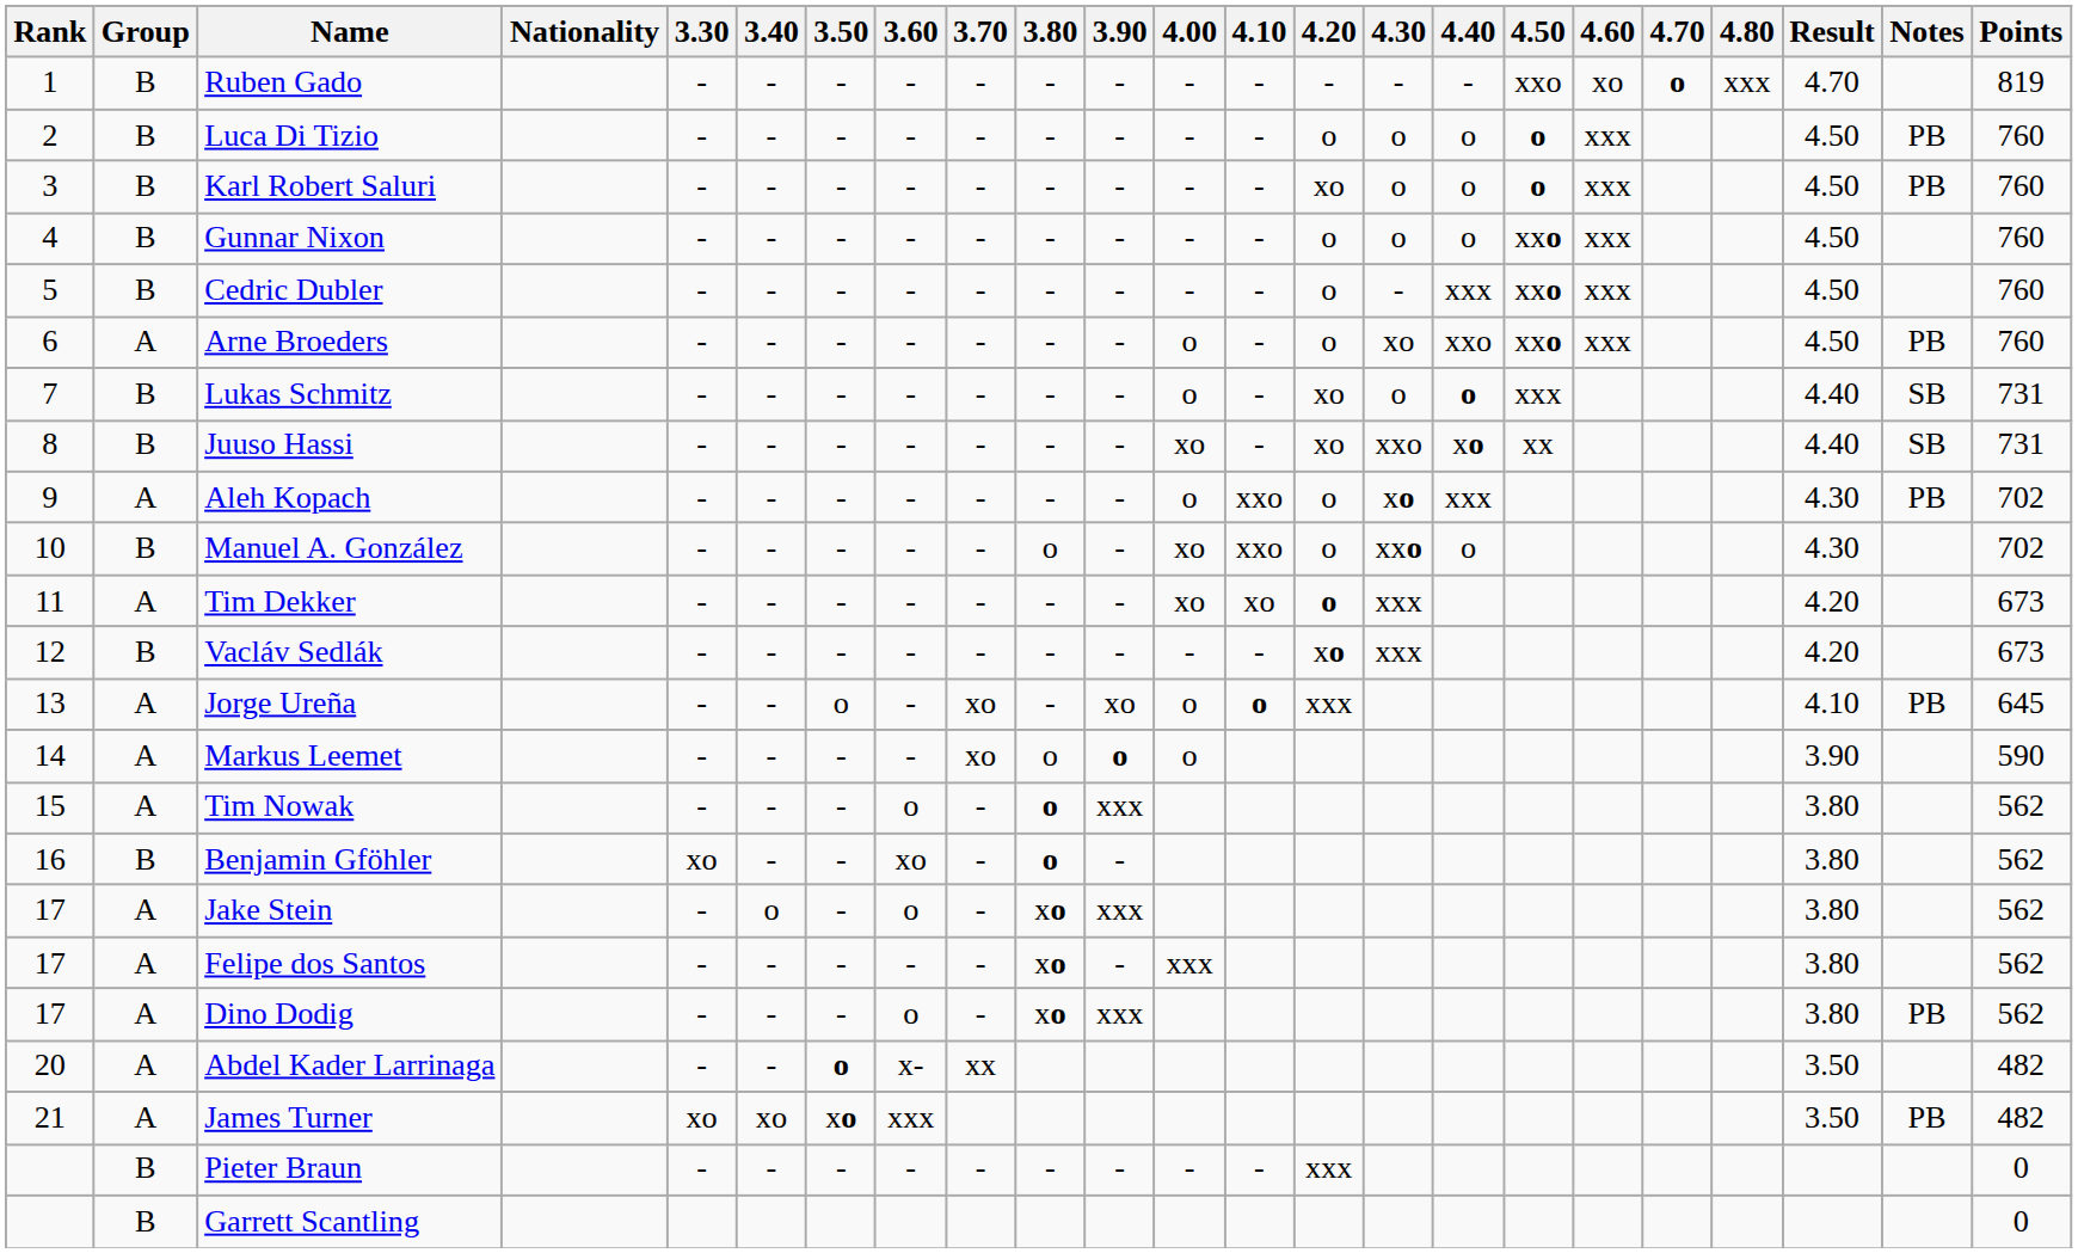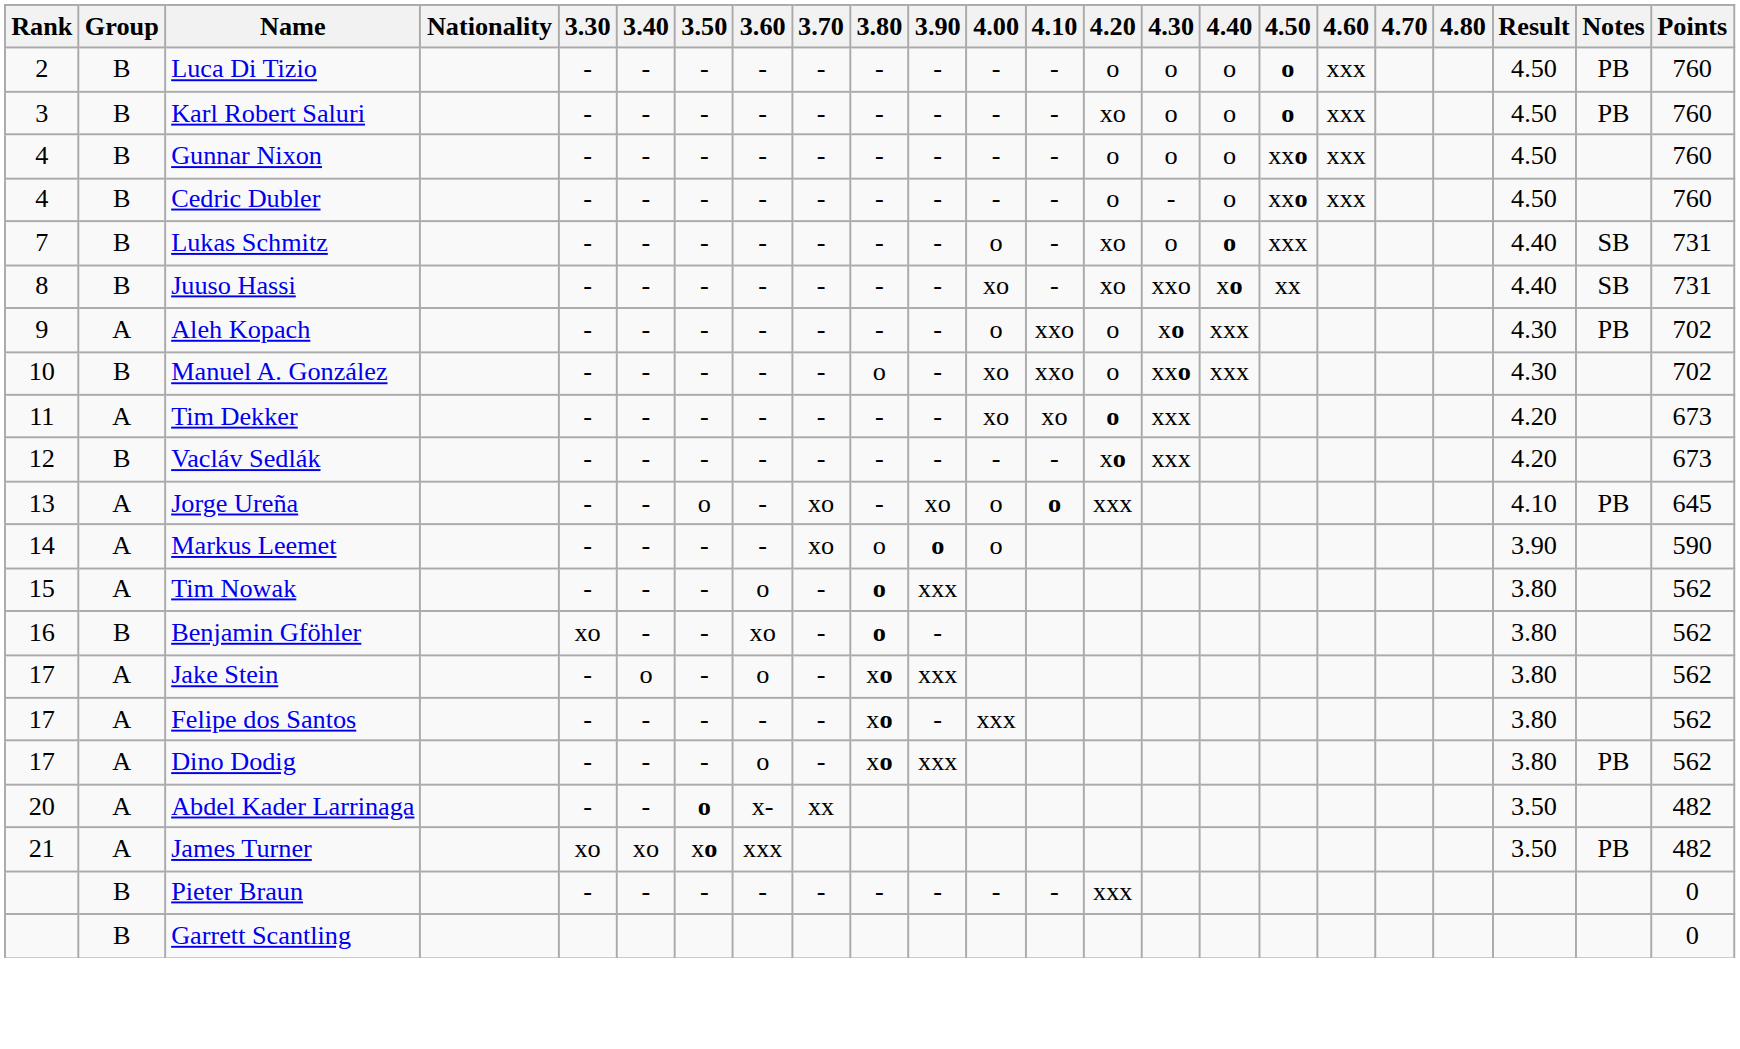- row: 1 | B | Ruben Gado | - | - | - | - | - | - | - | - | - | - | - | - | xxo | xo | o | xxx | 4.70 | 819
Cedric Dubler | Rank: 5 -> 4
Cedric Dubler | 4.40: xxx -> o
- row: 6 | A | Arne Broeders | - | - | - | - | - | - | - | o | - | o | xo | xxo | xxo | xxx | 4.50 | PB | 760
Manuel A. González | 4.40: o -> xxx
